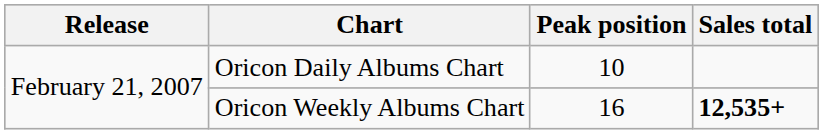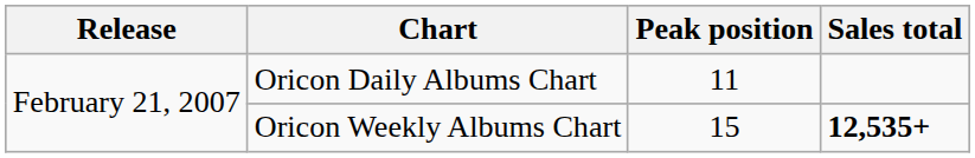Oricon Daily Albums Chart | Peak position: 10 -> 11
Oricon Weekly Albums Chart | Peak position: 16 -> 15
